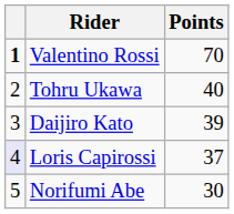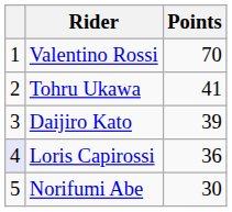Valentino Rossi | column 1: bold -> normal
Tohru Ukawa | Points: 40 -> 41
Loris Capirossi | Points: 37 -> 36
